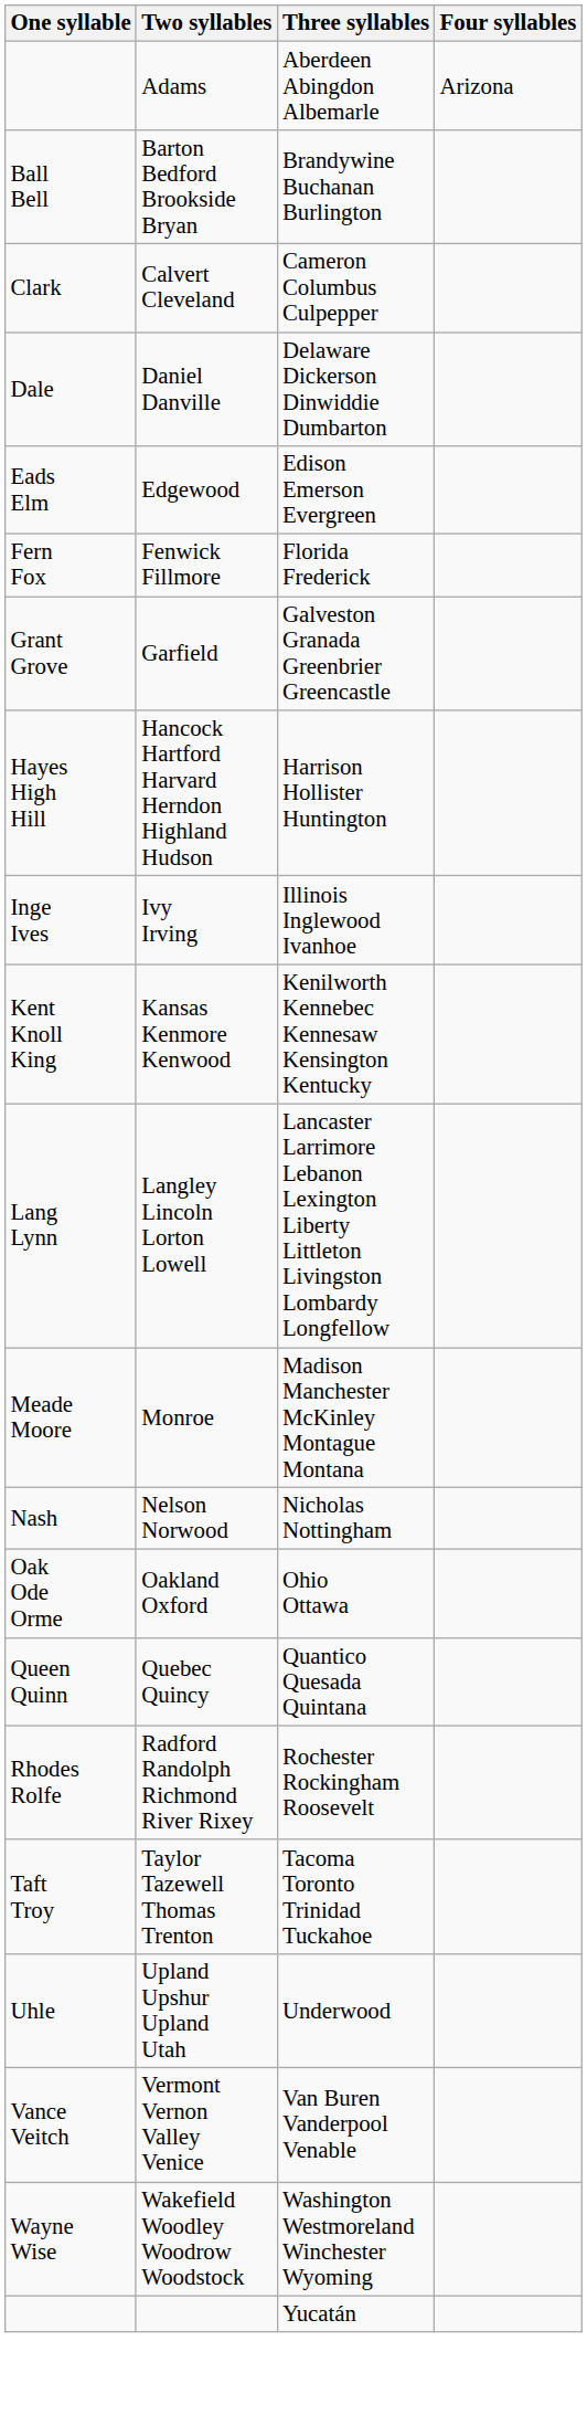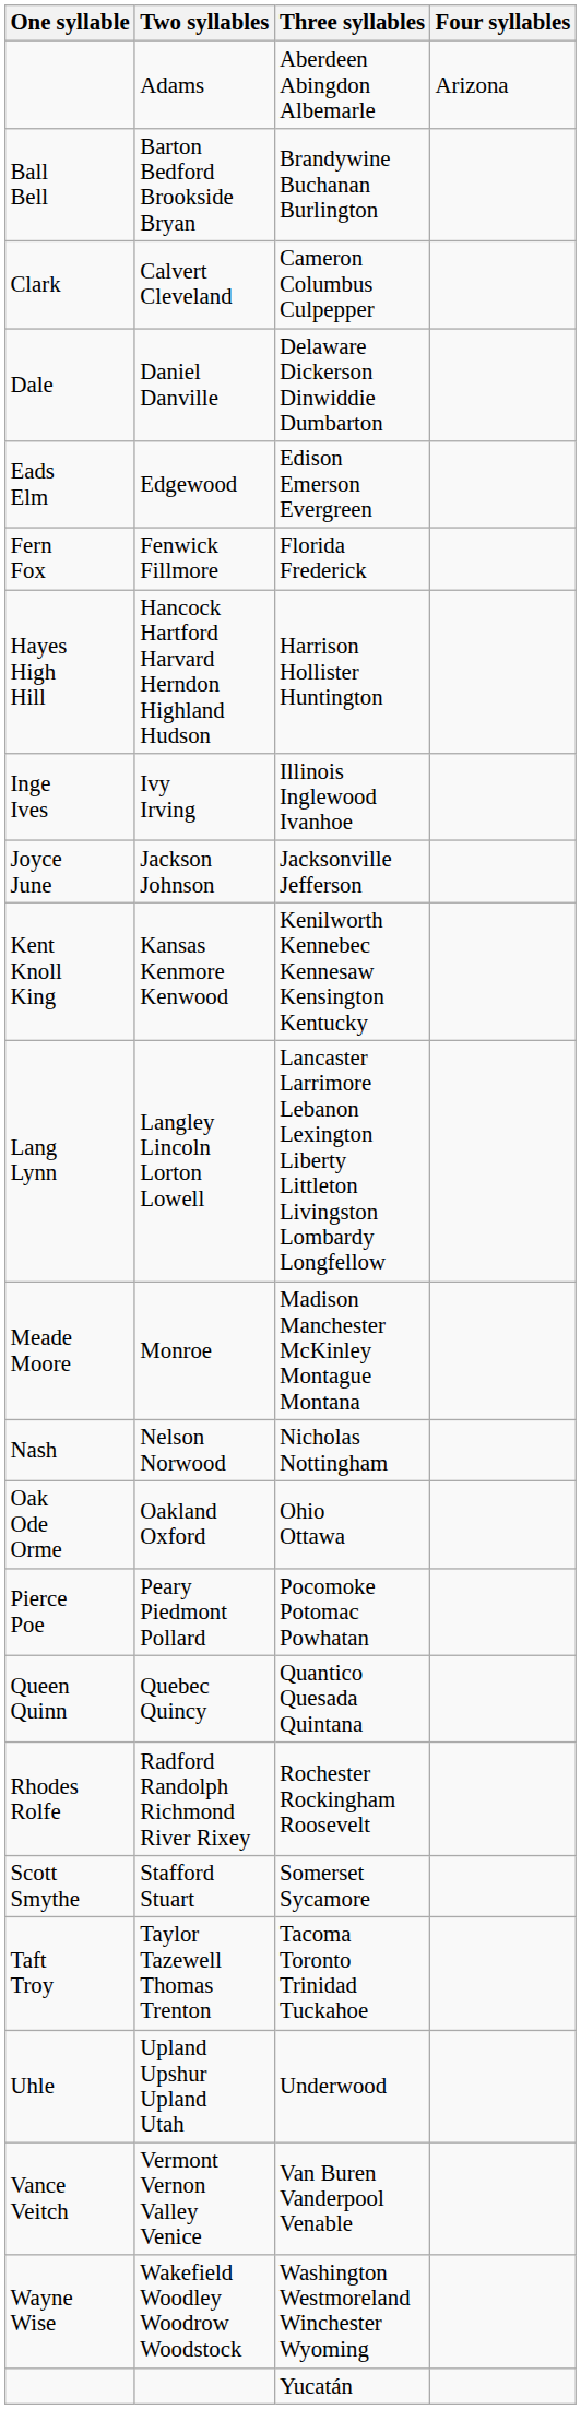- row: Grant Grove | Garfield | Galveston Granada Greenbrier Greencastle
+ row: Joyce June | Jackson Johnson | Jacksonville Jefferson
+ row: Pierce Poe | Peary Piedmont Pollard | Pocomoke Potomac Powhatan
+ row: Scott Smythe | Stafford Stuart | Somerset Sycamore
